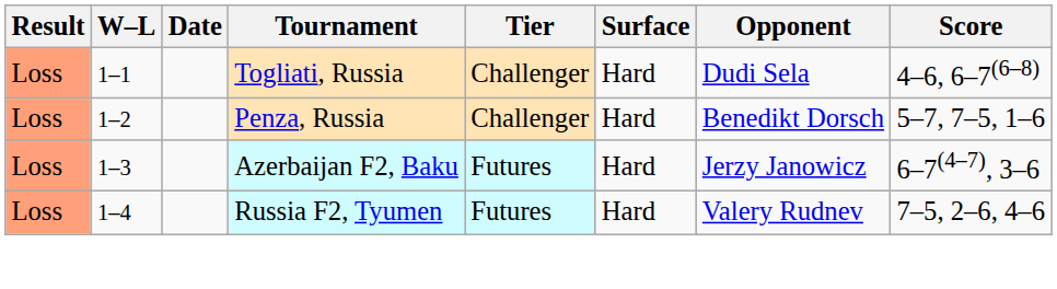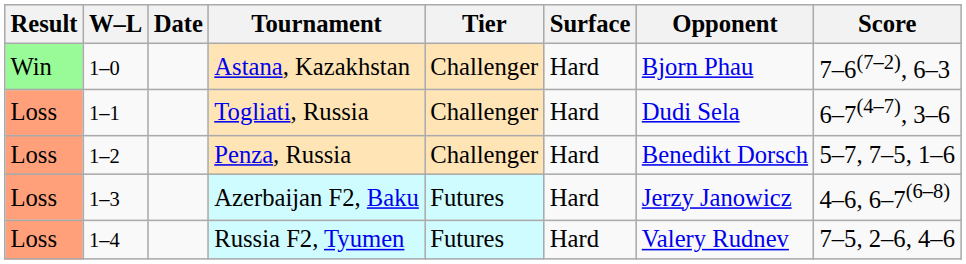+ row: Win | 1–0 | Astana, Kazakhstan | Challenger | Hard | Bjorn Phau | 7–6(7–2), 6–3
Togliati, Russia | Score: 4–6, 6–7(6–8) -> 6–7(4–7), 3–6
Azerbaijan F2, Baku | Score: 6–7(4–7), 3–6 -> 4–6, 6–7(6–8)
